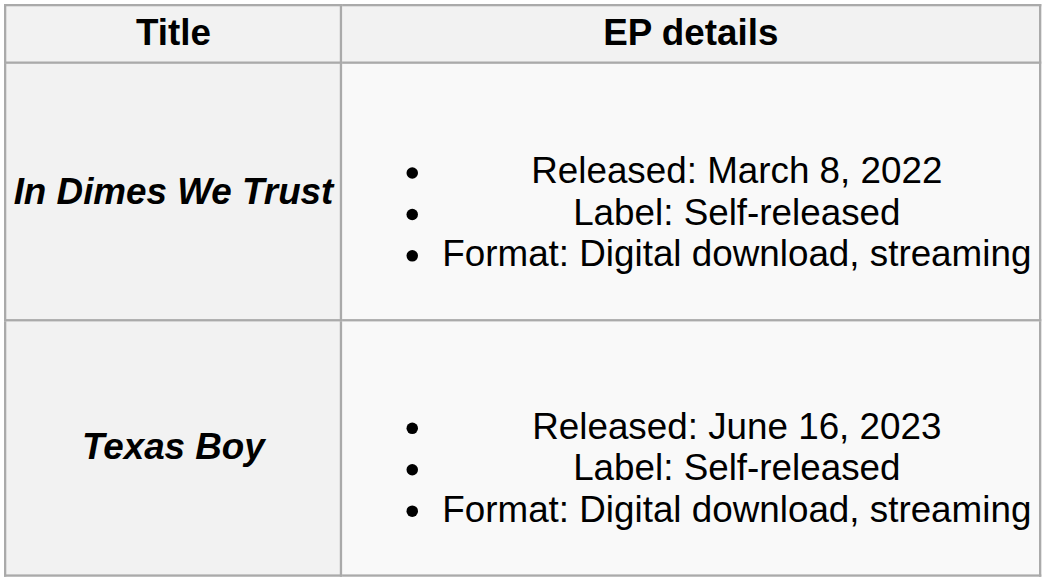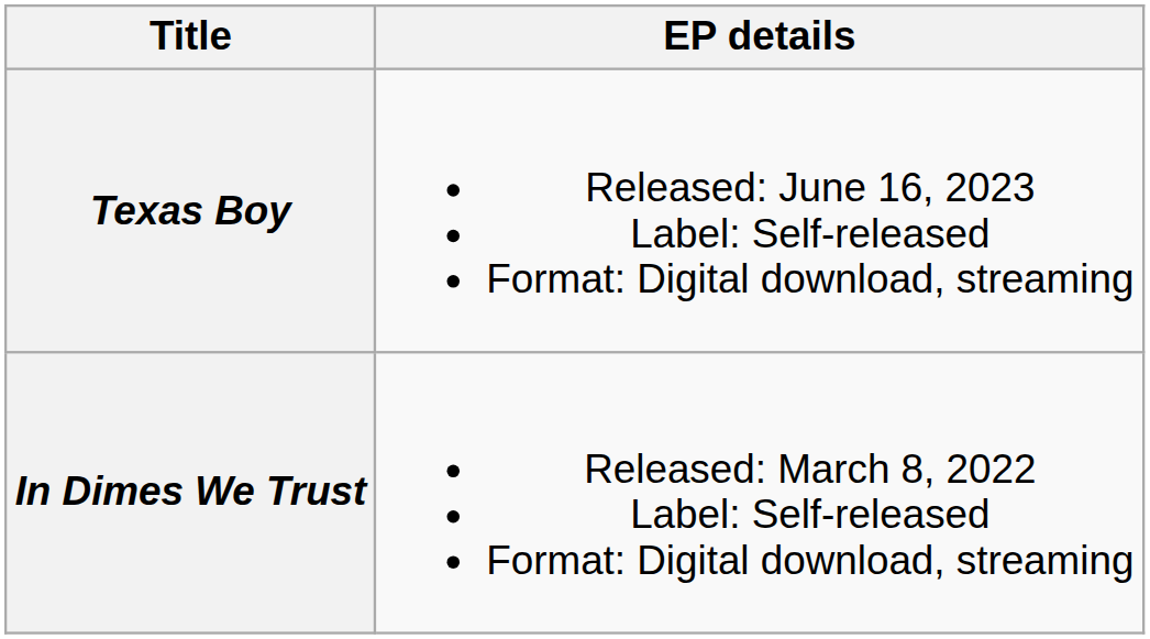rows swapped: In Dimes We Trust <-> Texas Boy
